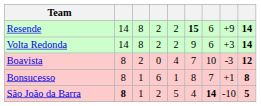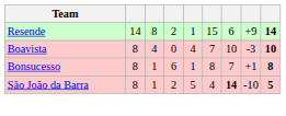Resende | column 5: 2 -> 1
Resende | column 6: bold -> normal
- row: Volta Redonda | 14 | 8 | 2 | 2 | 9 | 6 | +3 | 14
Boavista | column 3: 2 -> 4
Boavista | column 9: 12 -> 10
São João da Barra | column 2: bold -> normal
